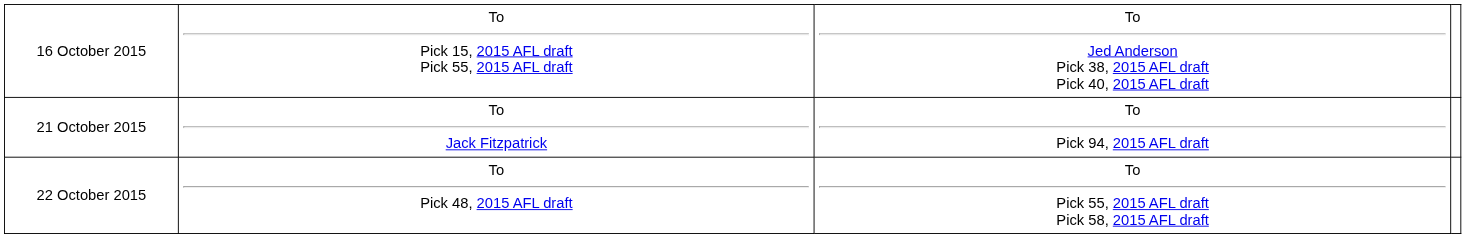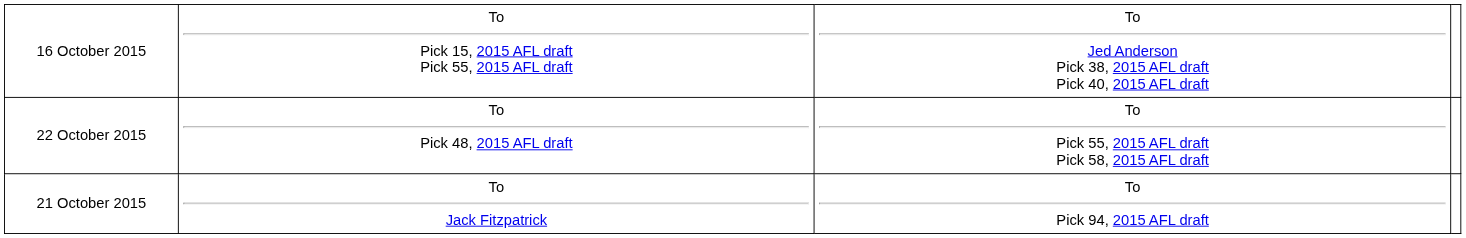rows swapped: 21 October 2015 <-> 22 October 2015
